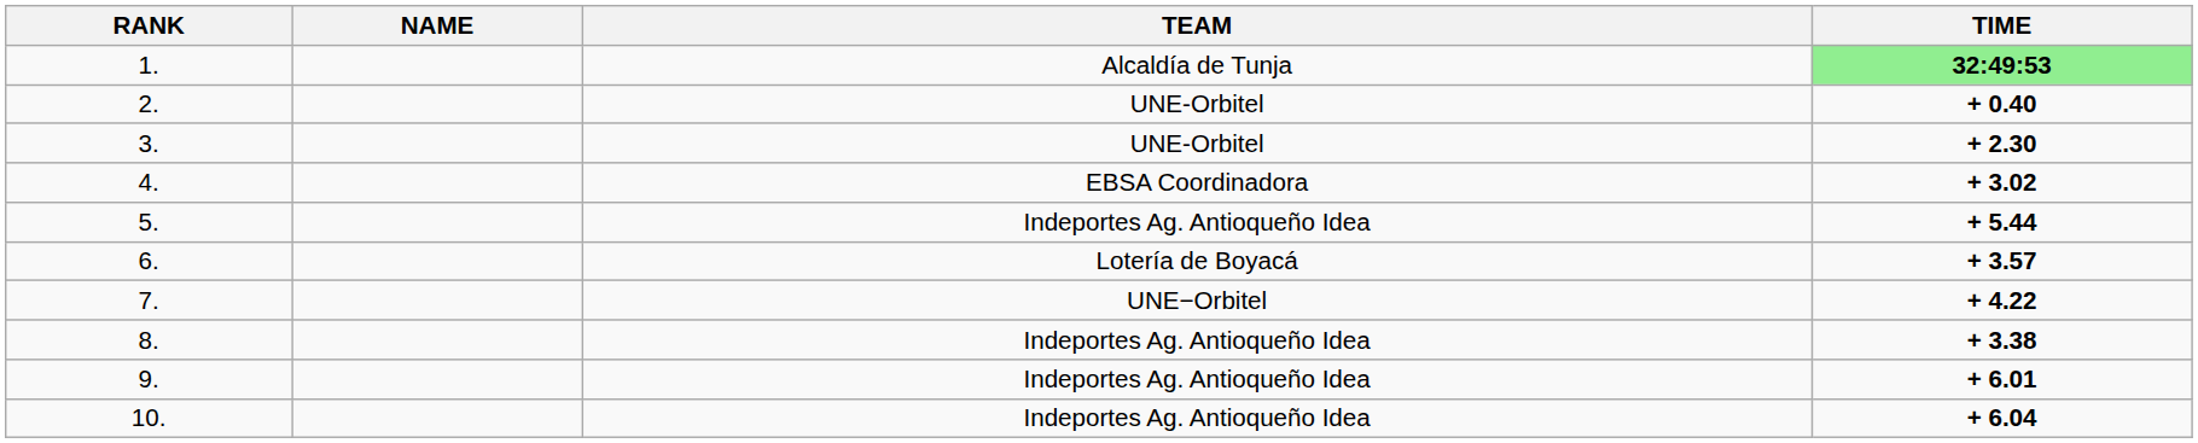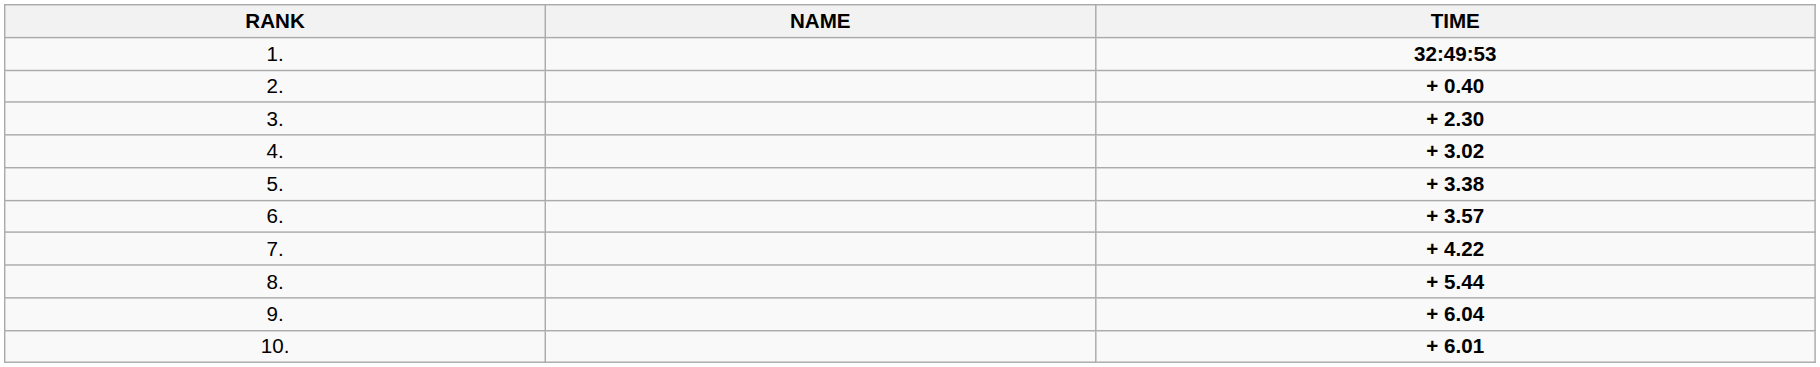- column: TEAM | Alcaldía de Tunja | UNE-Orbitel | UNE-Orbitel | EBSA Coordinadora | Indeportes Ag. Antioqueño Idea | Lotería de Boyacá | UNE−Orbitel | Indeportes Ag. Antioqueño Idea | Indeportes Ag. Antioqueño Idea | Indeportes Ag. Antioqueño Idea
1. | TIME: lightgreen background -> no background
5. | TIME: + 5.44 -> + 3.38
8. | TIME: + 3.38 -> + 5.44
9. | TIME: + 6.01 -> + 6.04
10. | TIME: + 6.04 -> + 6.01
